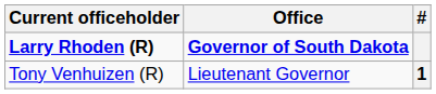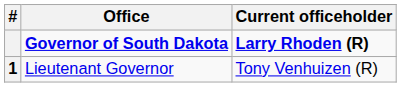columns swapped: # <-> Current officeholder
